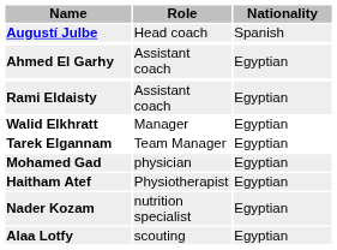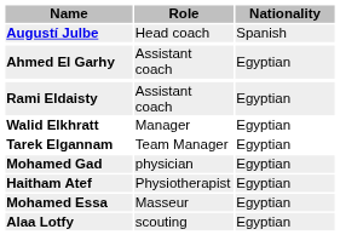- row: Nader Kozam | nutrition specialist | Egyptian
+ row: Mohamed Essa | Masseur | Egyptian
